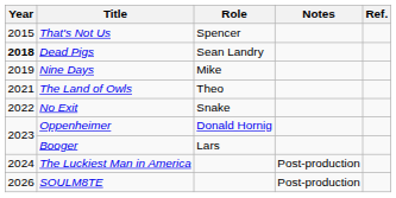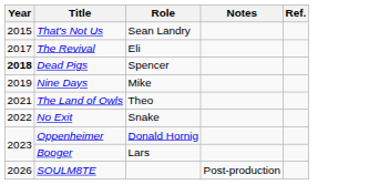That's Not Us | Role: Spencer -> Sean Landry
+ row: 2017 | The Revival | Eli
Dead Pigs | Role: Sean Landry -> Spencer
- row: 2024 | The Luckiest Man in America | Post-production
